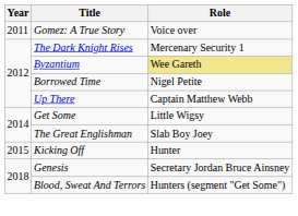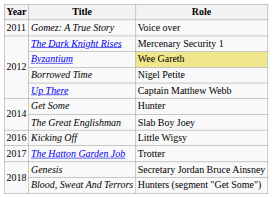Get Some | Role: Little Wigsy -> Hunter
Kicking Off | Year: 2015 -> 2016
Kicking Off | Role: Hunter -> Little Wigsy
+ row: 2017 | The Hatton Garden Job | Trotter
